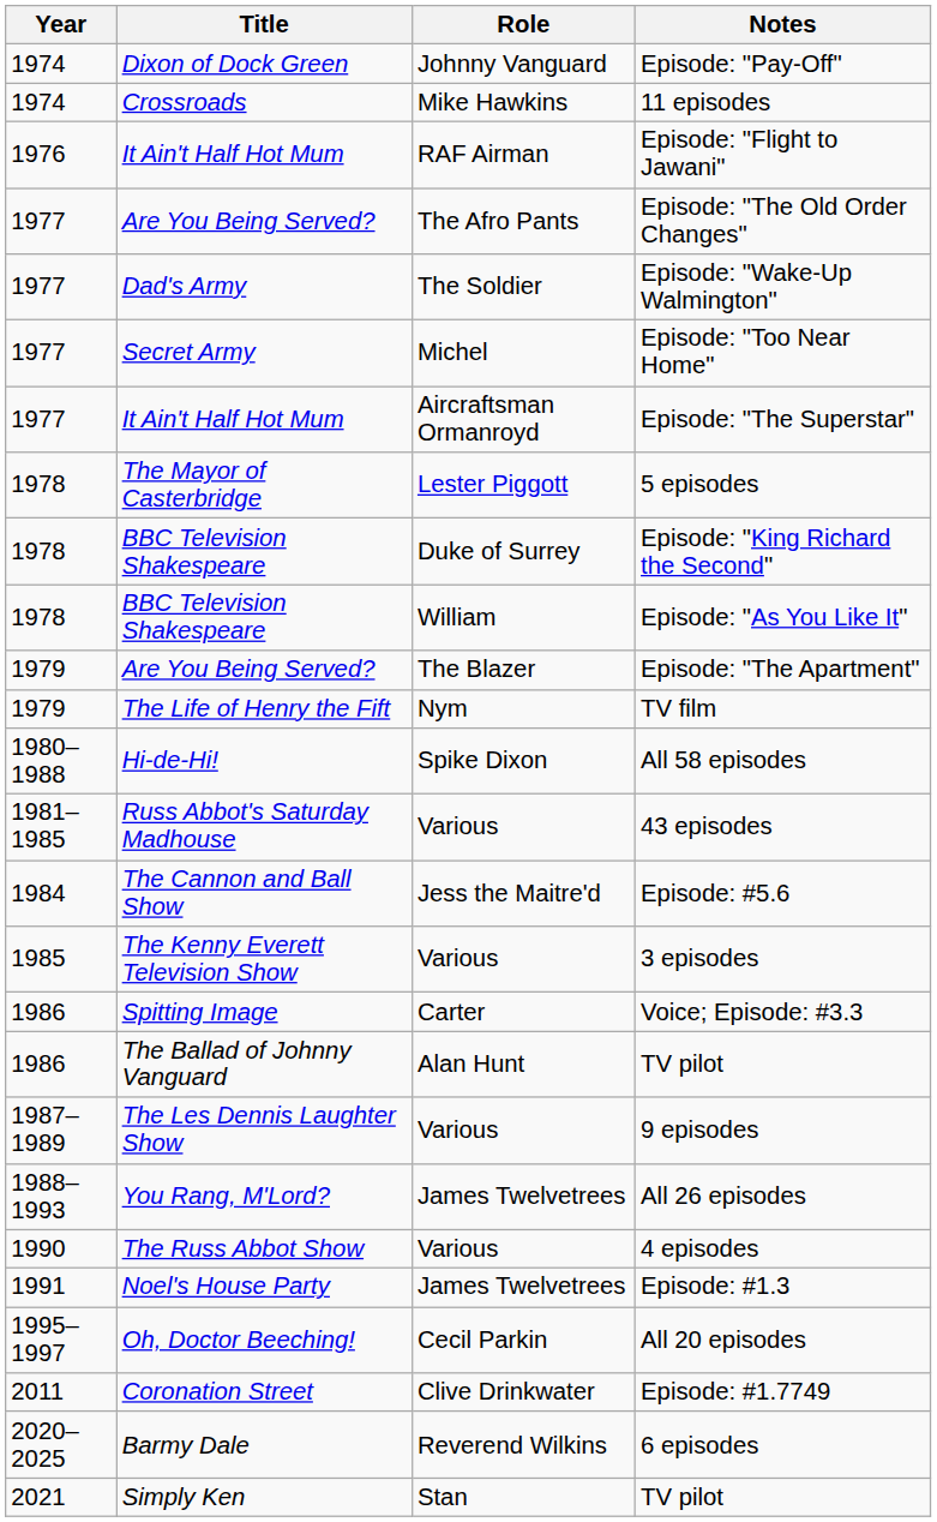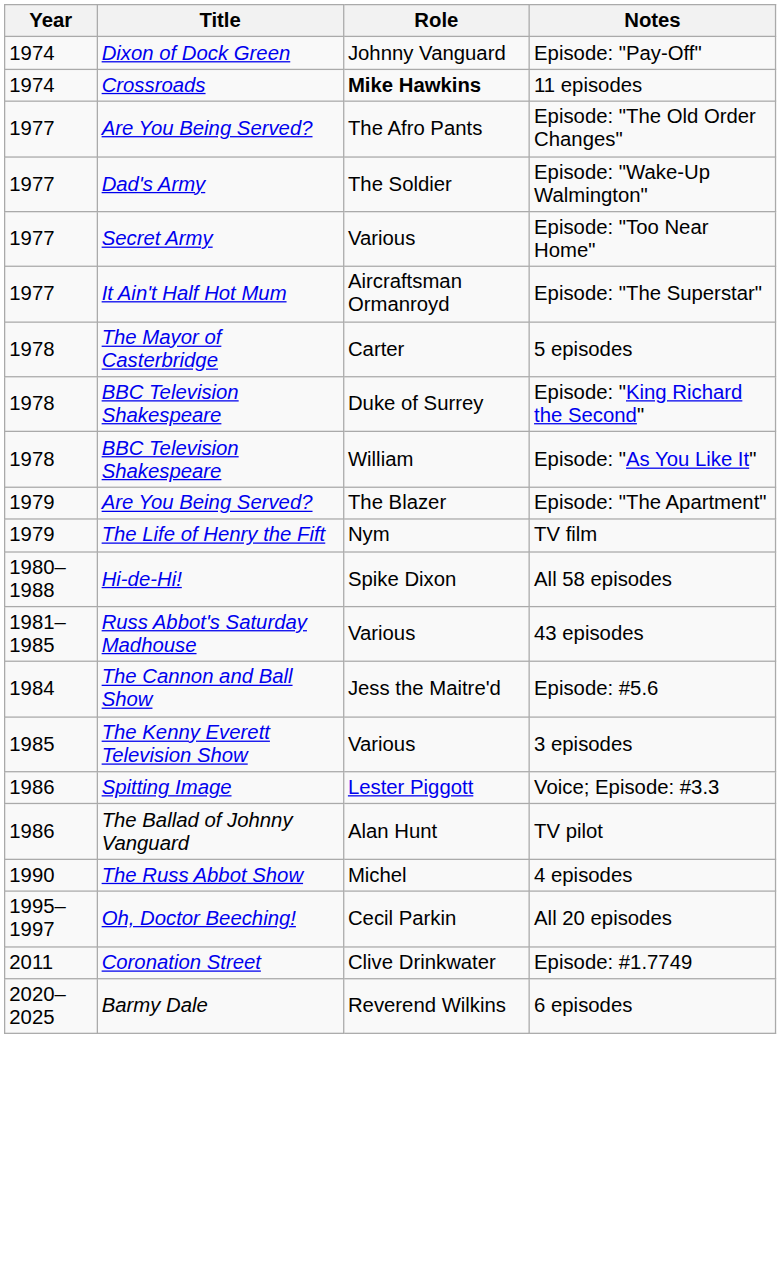11 episodes | Role: normal -> bold
- row: 1976 | It Ain't Half Hot Mum | RAF Airman | Episode: "Flight to Jawani"
Episode: "Too Near Home" | Role: Michel -> Various
5 episodes | Role: Lester Piggott -> Carter
Voice; Episode: #3.3 | Role: Carter -> Lester Piggott
- row: 1987–1989 | The Les Dennis Laughter Show | Various | 9 episodes
- row: 1988–1993 | You Rang, M'Lord? | James Twelvetrees | All 26 episodes
4 episodes | Role: Various -> Michel
- row: 1991 | Noel's House Party | James Twelvetrees | Episode: #1.3
- row: 2021 | Simply Ken | Stan | TV pilot
